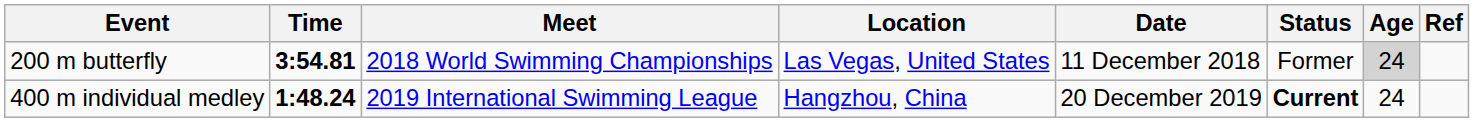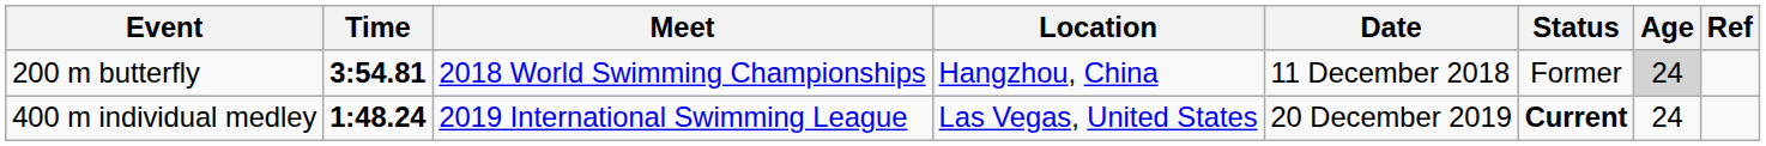200 m butterfly | Location: Las Vegas, United States -> Hangzhou, China
400 m individual medley | Location: Hangzhou, China -> Las Vegas, United States
